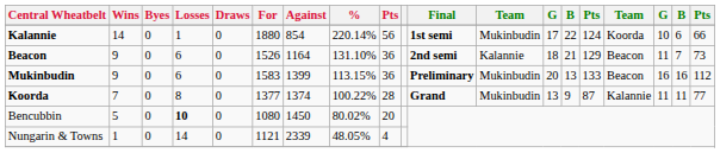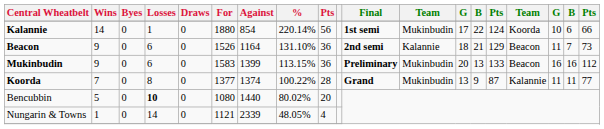Bencubbin | Against: 1450 -> 1440
